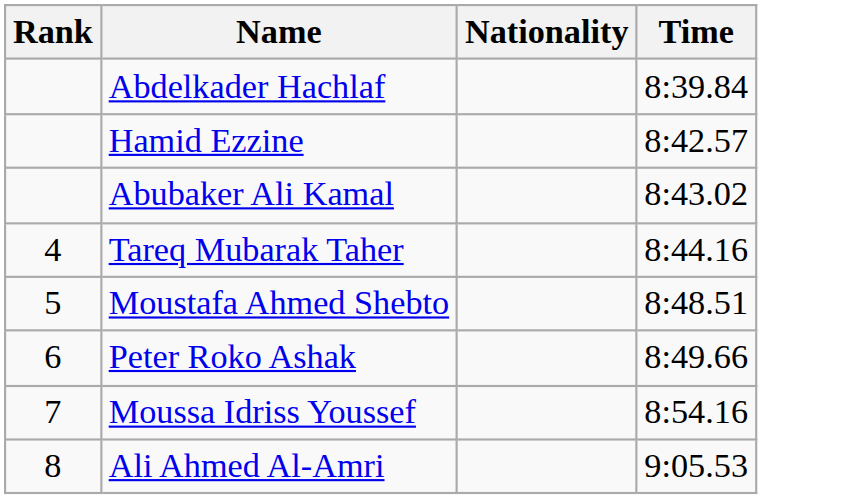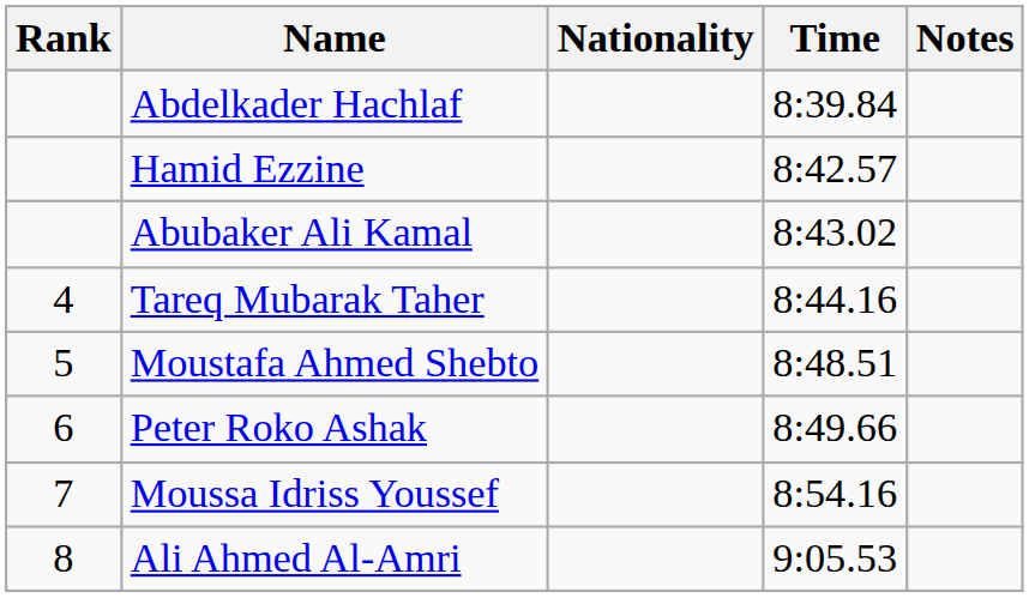+ column: Notes
